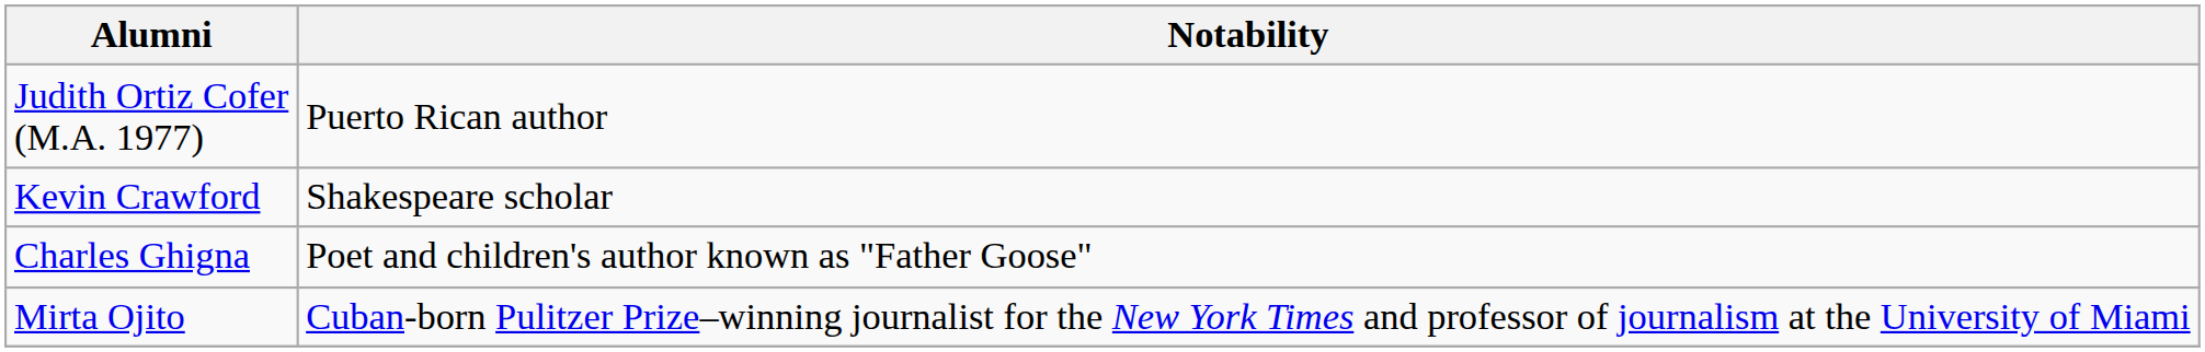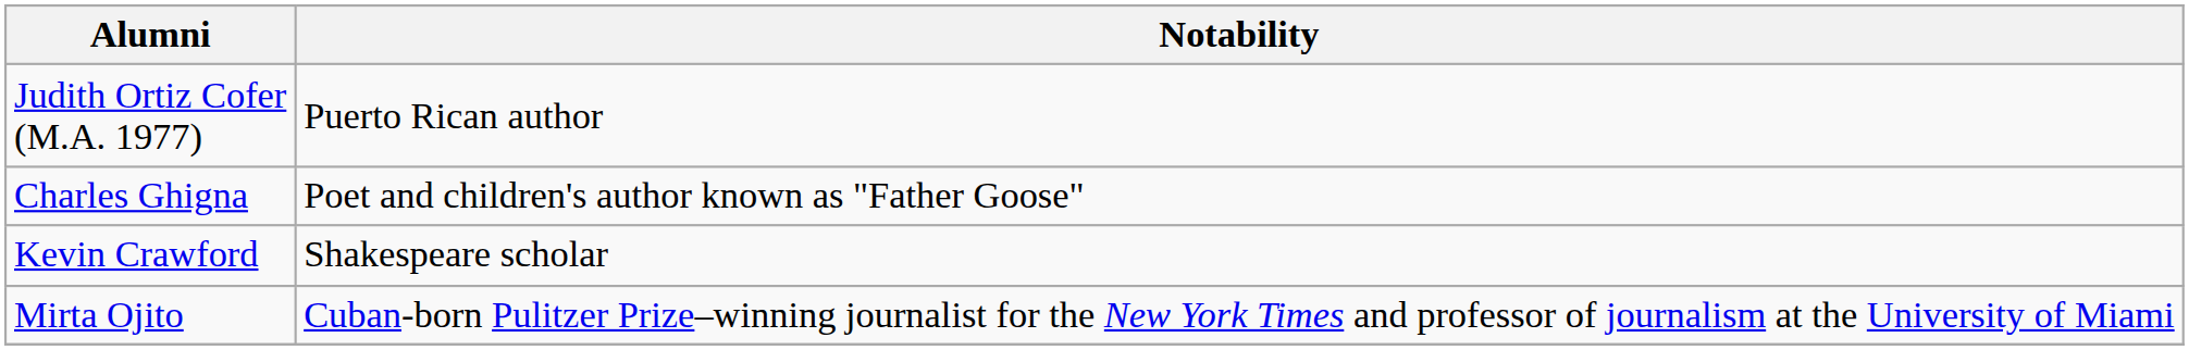rows swapped: Kevin Crawford <-> Charles Ghigna
